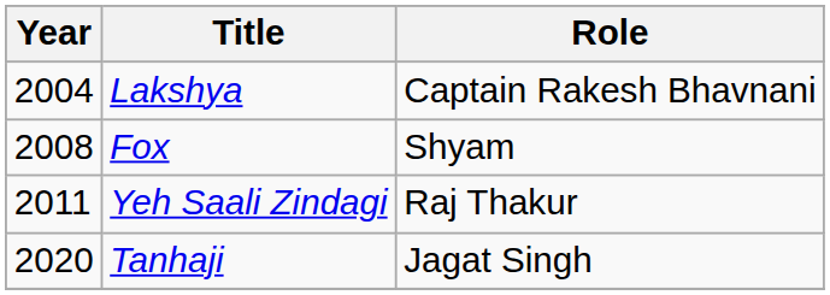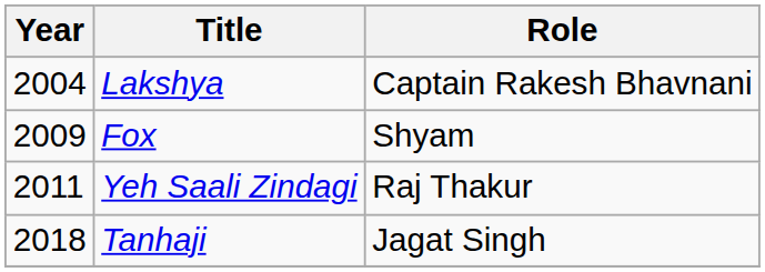Fox | Year: 2008 -> 2009
Tanhaji | Year: 2020 -> 2018
